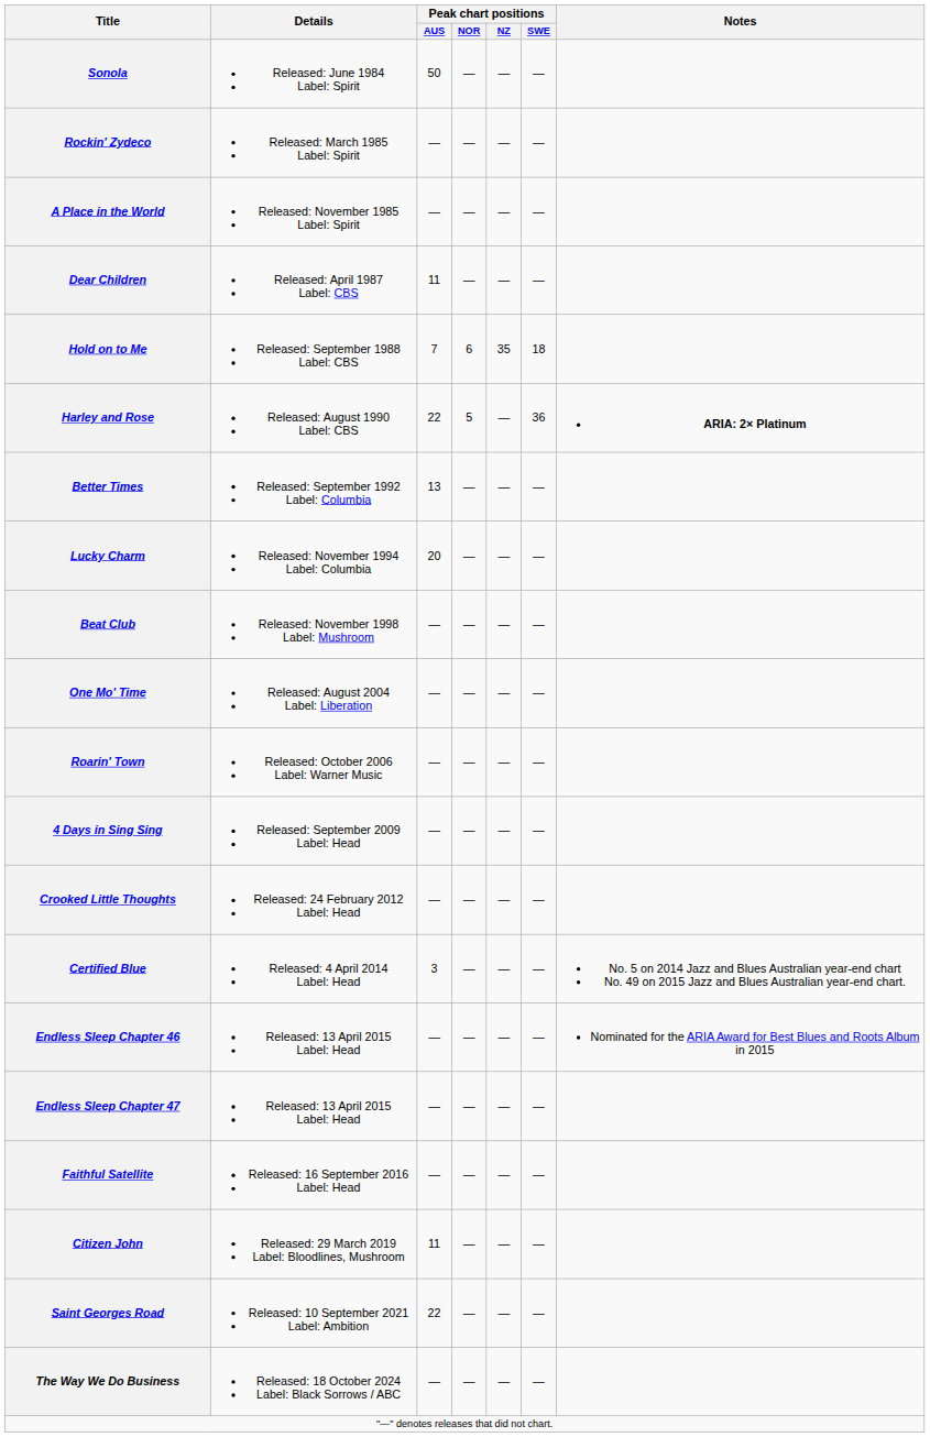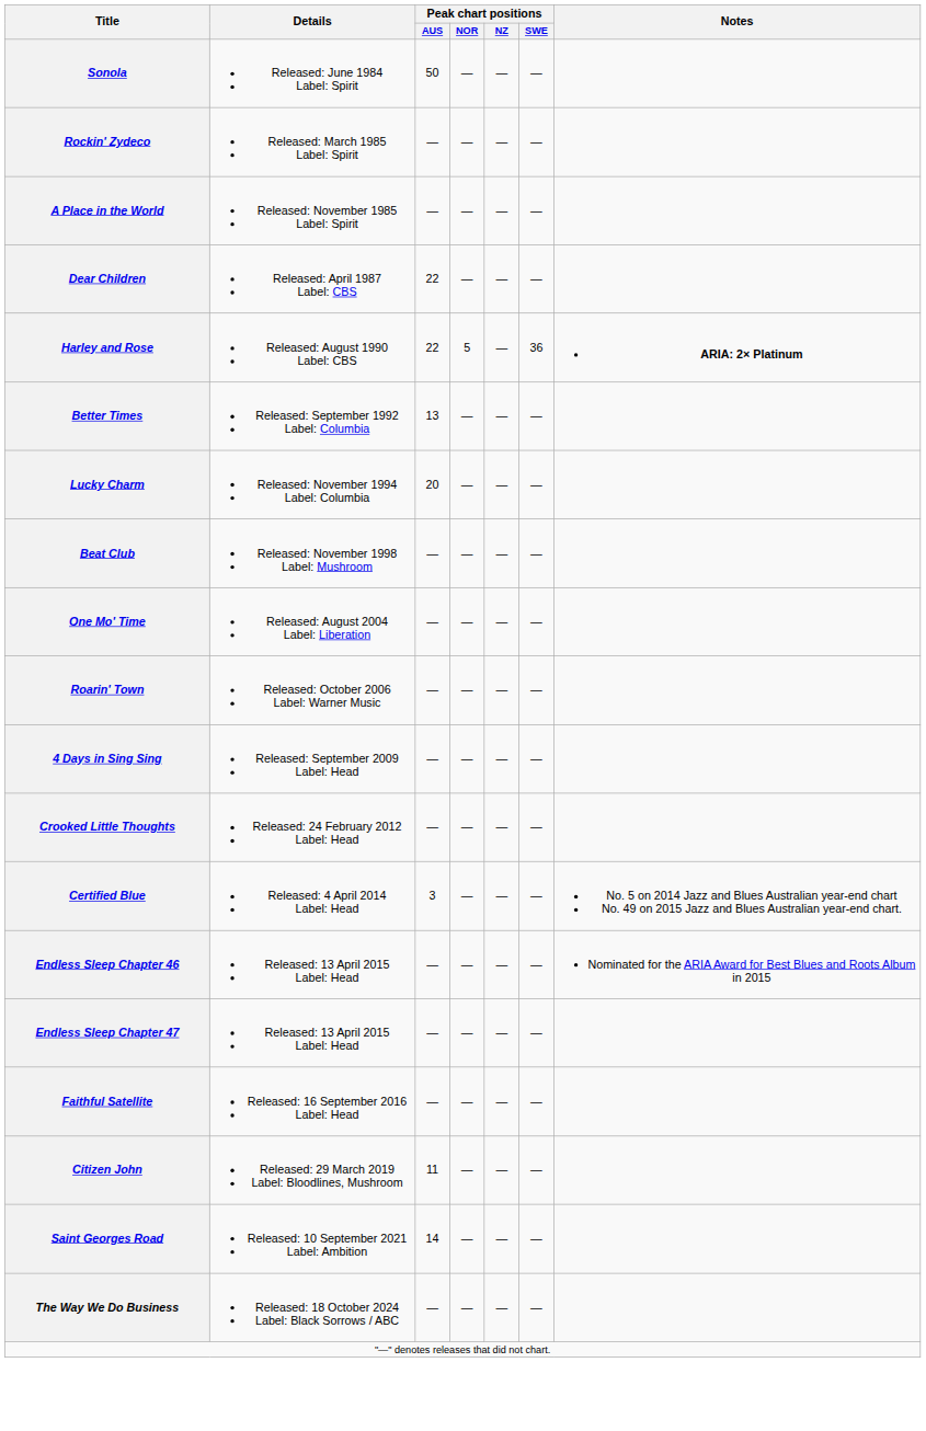Dear Children | Peak chart positions / AUS: 11 -> 22
- row: Hold on to Me | Released: September 1988 Label: CBS | 7 | 6 | 35 | 18
Saint Georges Road | Peak chart positions / AUS: 22 -> 14
